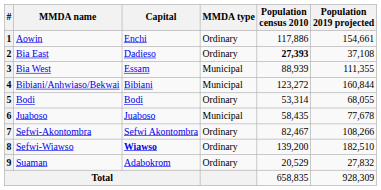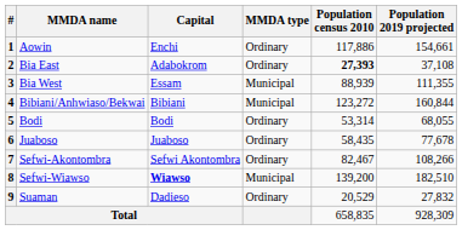2 | Capital: Dadieso -> Adabokrom
6 | MMDA type: Municipal -> Ordinary
8 | MMDA type: Ordinary -> Municipal
9 | Capital: Adabokrom -> Dadieso
